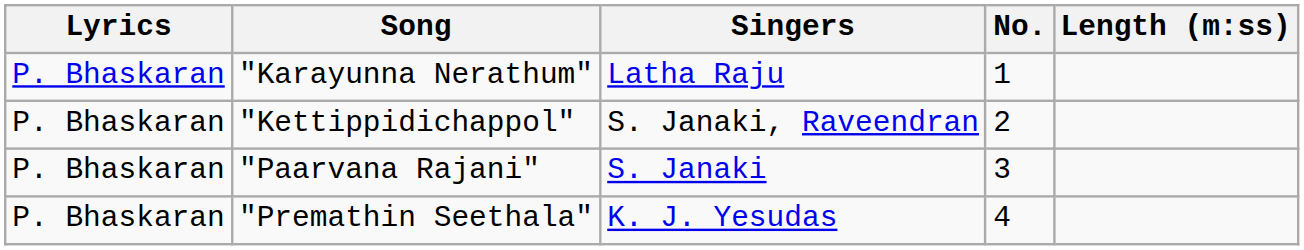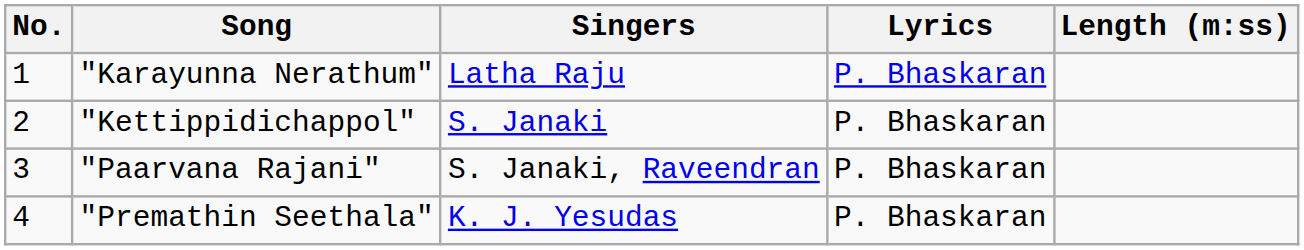columns swapped: No. <-> Lyrics
"Kettippidichappol" | Singers: S. Janaki, Raveendran -> S. Janaki
"Paarvana Rajani" | Singers: S. Janaki -> S. Janaki, Raveendran
